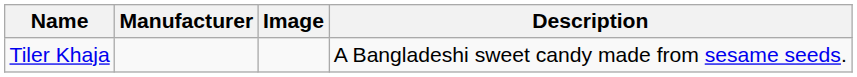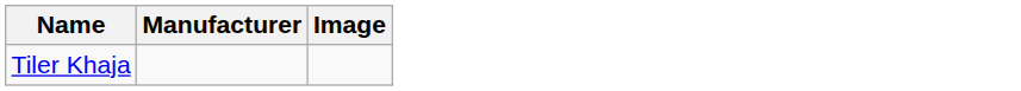- column: Description | A Bangladeshi sweet candy made from sesame seeds.
